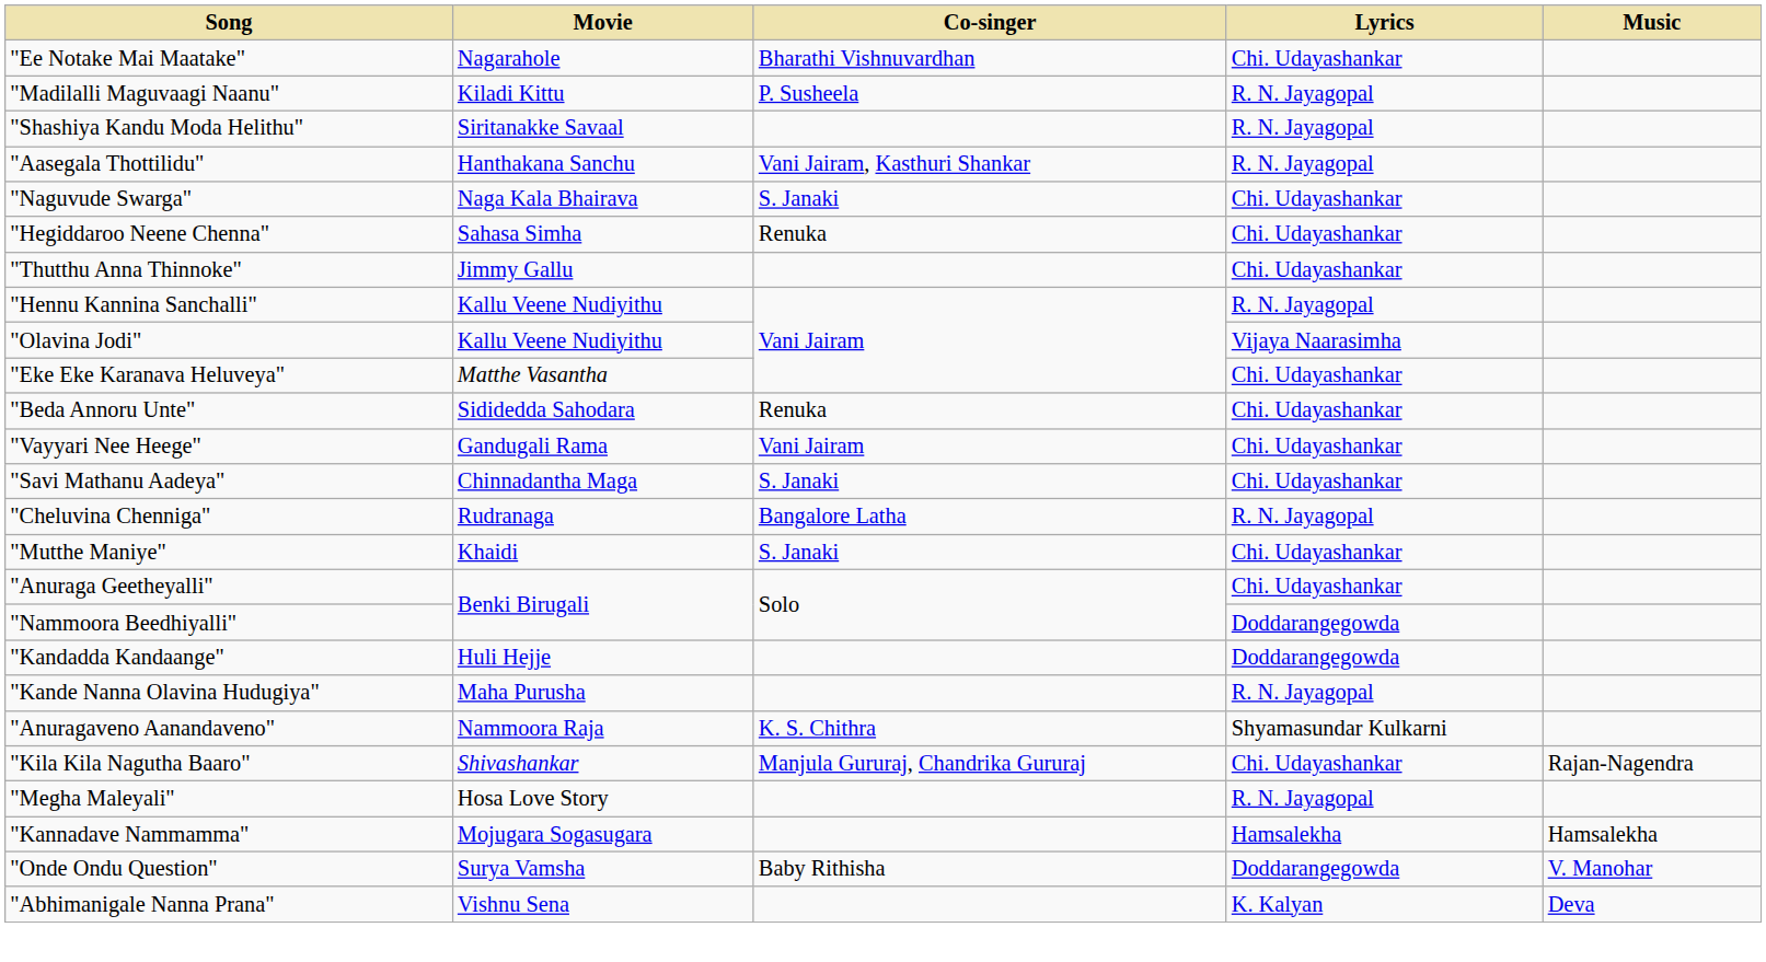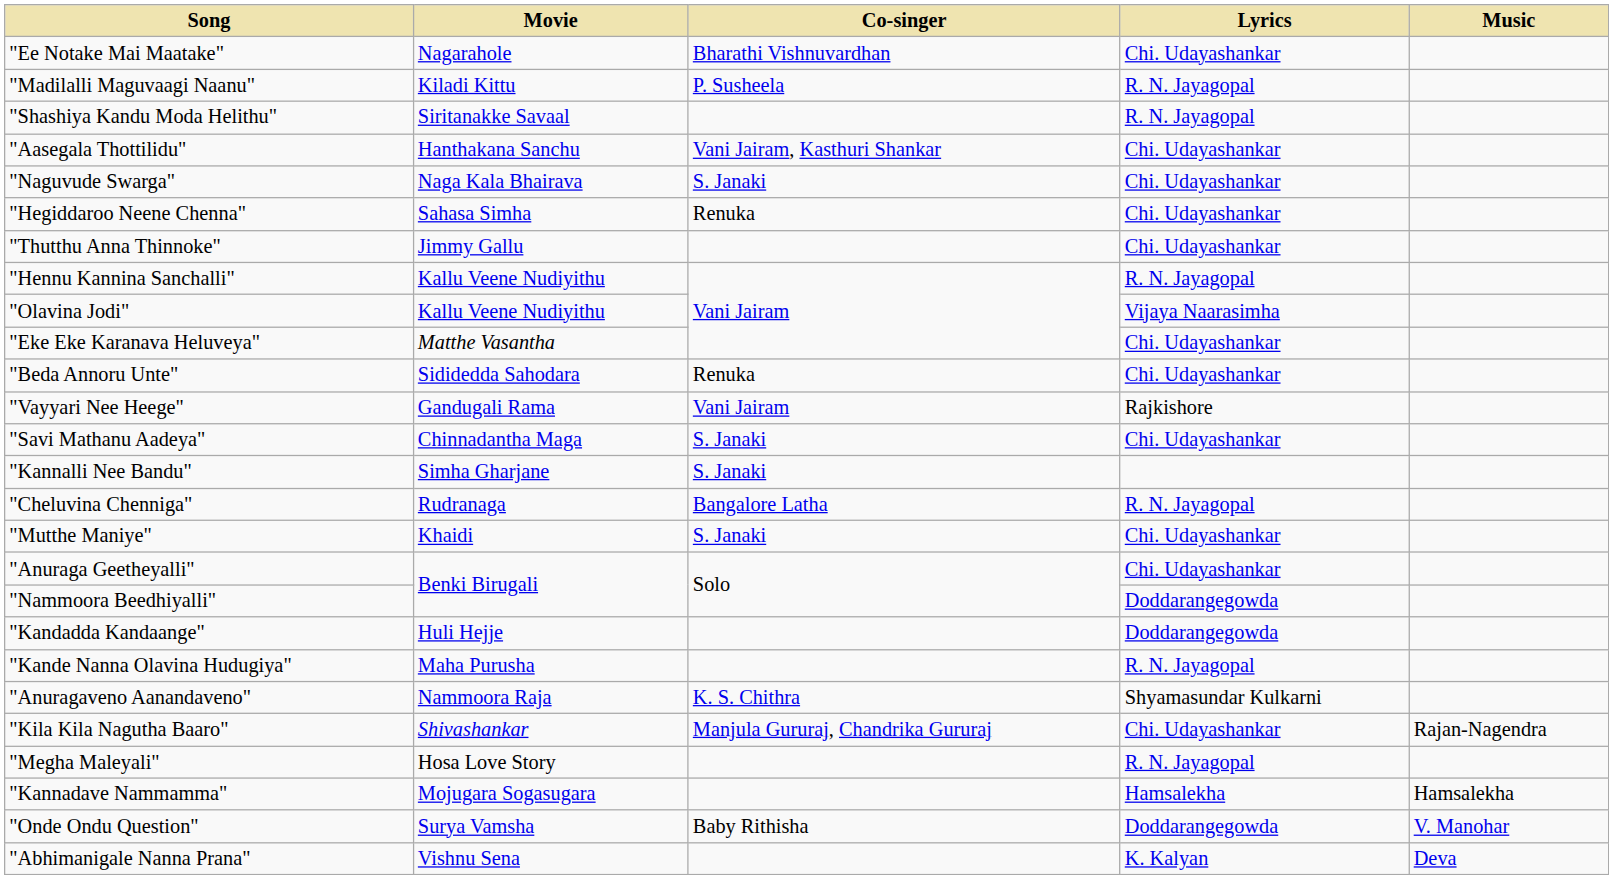"Aasegala Thottilidu" | Lyrics: R. N. Jayagopal -> Chi. Udayashankar
"Vayyari Nee Heege" | Lyrics: Chi. Udayashankar -> Rajkishore
+ row: "Kannalli Nee Bandu" | Simha Gharjane | S. Janaki
